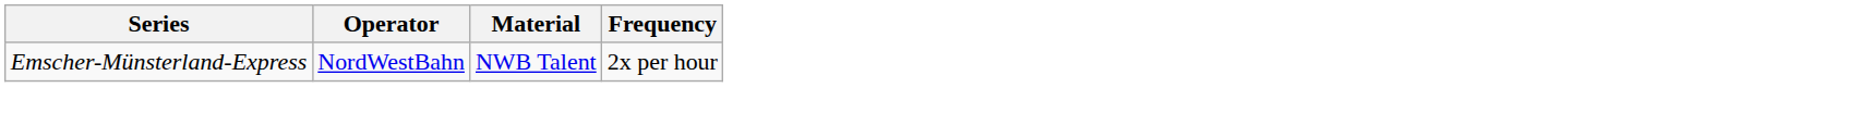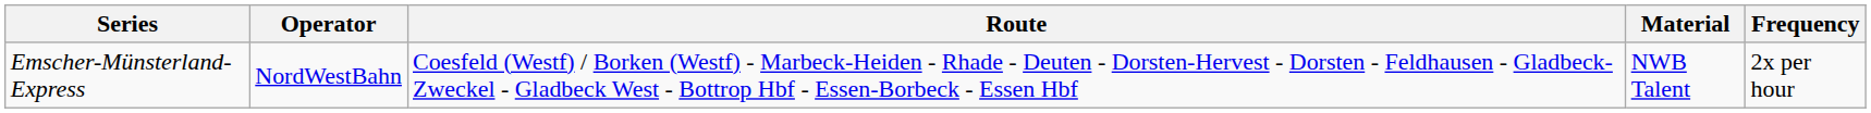+ column: Route | Coesfeld (Westf) / Borken (Westf) - Marbeck-Heiden - Rhade - Deuten - Dorsten-Hervest - Dorsten - Feldhausen - Gladbeck-Zweckel - Gladbeck West - Bottrop Hbf - Essen-Borbeck - Essen Hbf
